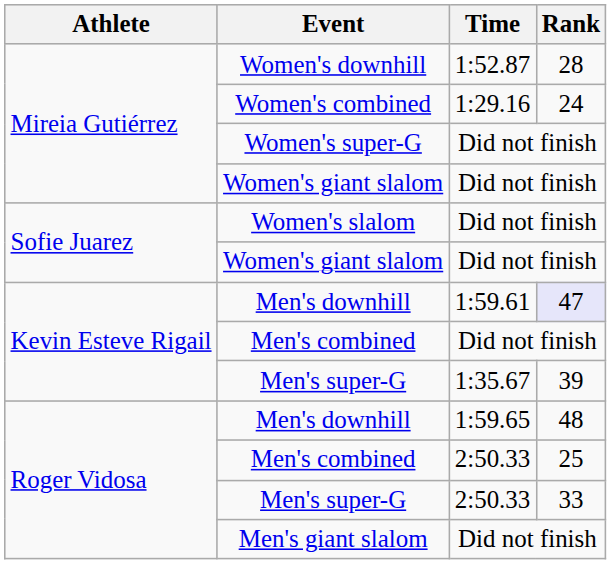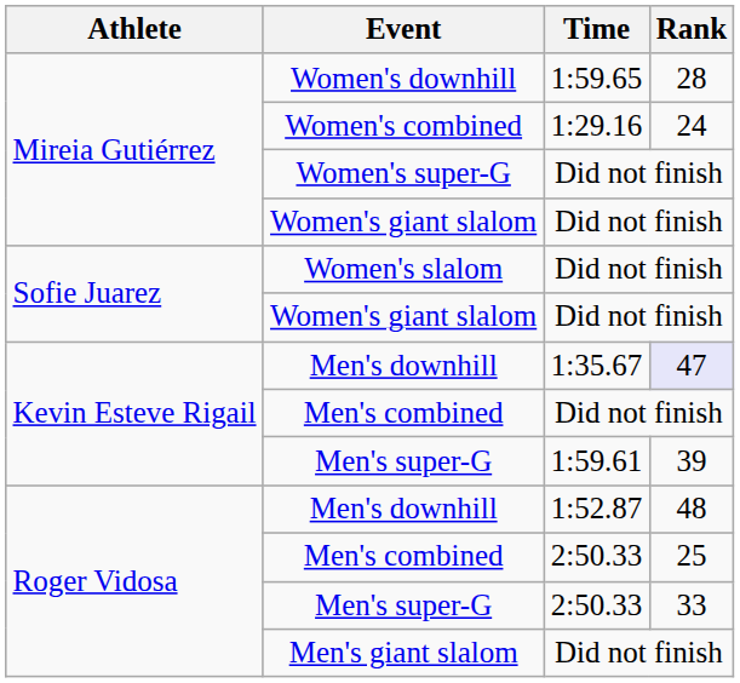Women's downhill | Time: 1:52.87 -> 1:59.65
Kevin Esteve Rigail / Men's downhill | Time: 1:59.61 -> 1:35.67
Kevin Esteve Rigail / Men's super-G | Time: 1:35.67 -> 1:59.61
Roger Vidosa / Men's downhill | Time: 1:59.65 -> 1:52.87
